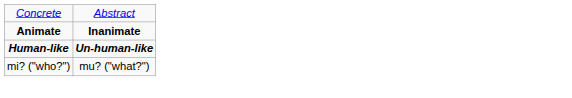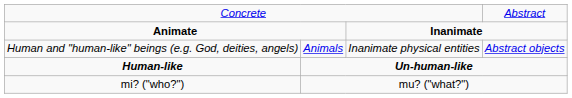+ row: Human and "human-like" beings (e.g. God, deities, angels) | Animals | Inanimate physical entities | Abstract objects
